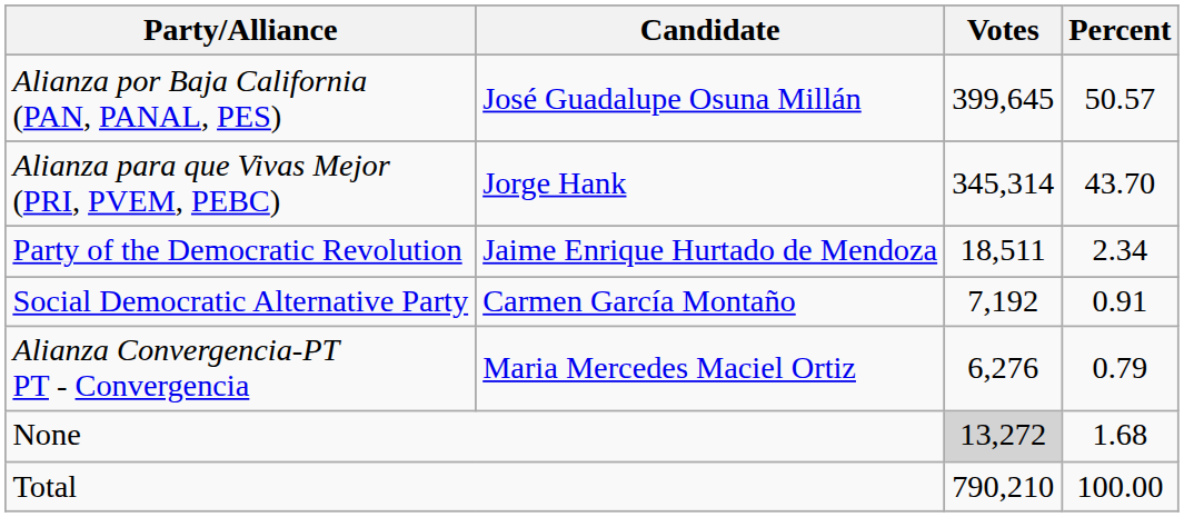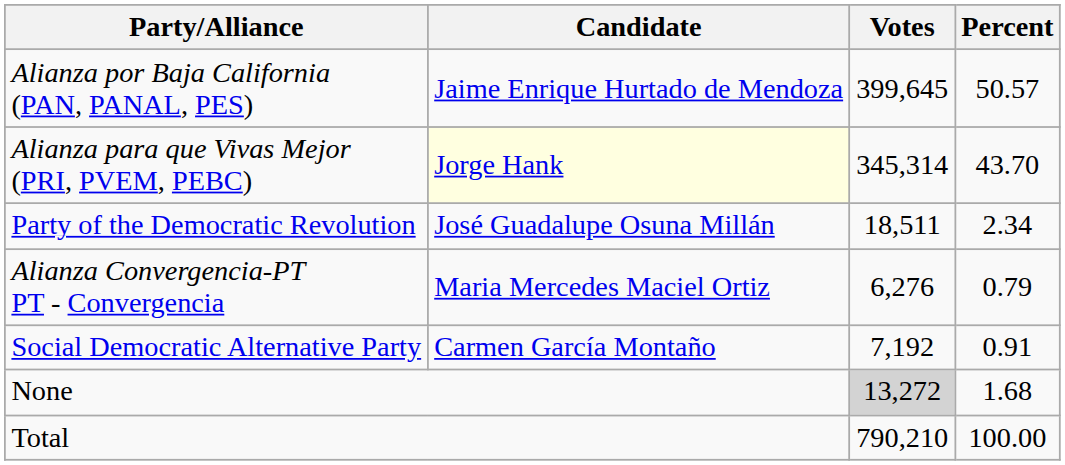Alianza por Baja California (PAN, PANAL, PES) | Candidate: José Guadalupe Osuna Millán -> Jaime Enrique Hurtado de Mendoza
Alianza para que Vivas Mejor (PRI, PVEM, PEBC) | Candidate: no background -> lightyellow background
Party of the Democratic Revolution | Candidate: Jaime Enrique Hurtado de Mendoza -> José Guadalupe Osuna Millán
rows swapped: Social Democratic Alternative Party <-> Alianza Convergencia-PT PT - Convergencia
